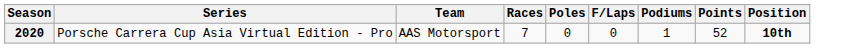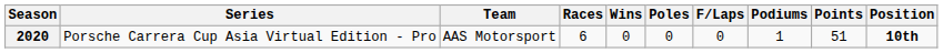+ column: Wins | 0
2020 | Races: 7 -> 6
2020 | Points: 52 -> 51
